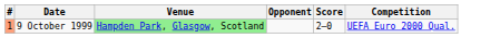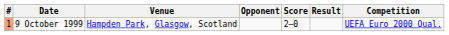+ column: Result
9 October 1999 | Venue: lightgreen background -> no background
